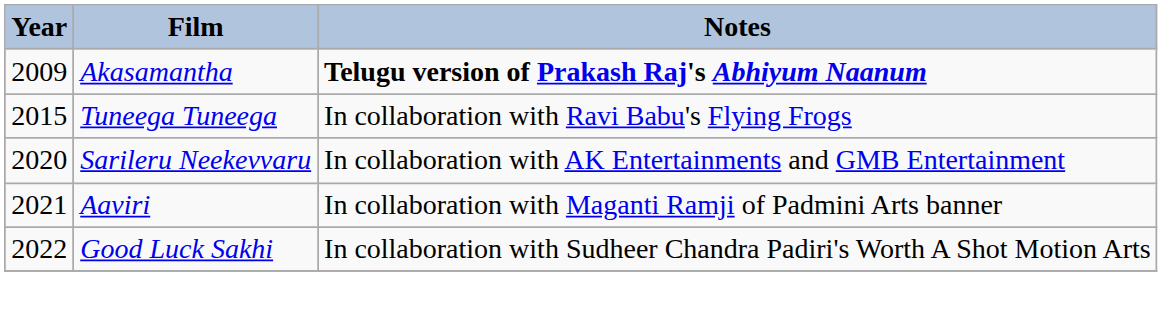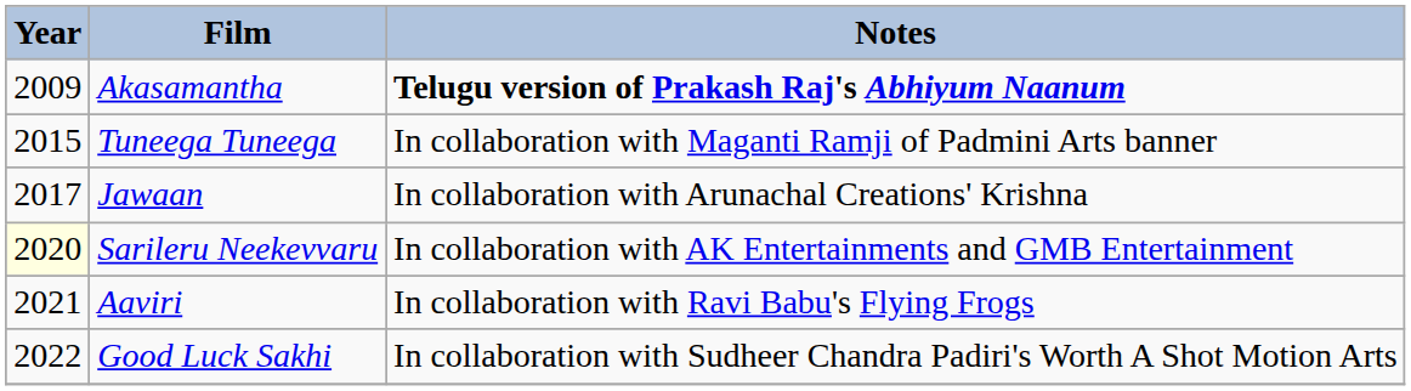Tuneega Tuneega | Notes: In collaboration with Ravi Babu's Flying Frogs -> In collaboration with Maganti Ramji of Padmini Arts banner
+ row: 2017 | Jawaan | In collaboration with Arunachal Creations' Krishna
Sarileru Neekevvaru | Year: no background -> lightyellow background
Aaviri | Notes: In collaboration with Maganti Ramji of Padmini Arts banner -> In collaboration with Ravi Babu's Flying Frogs
